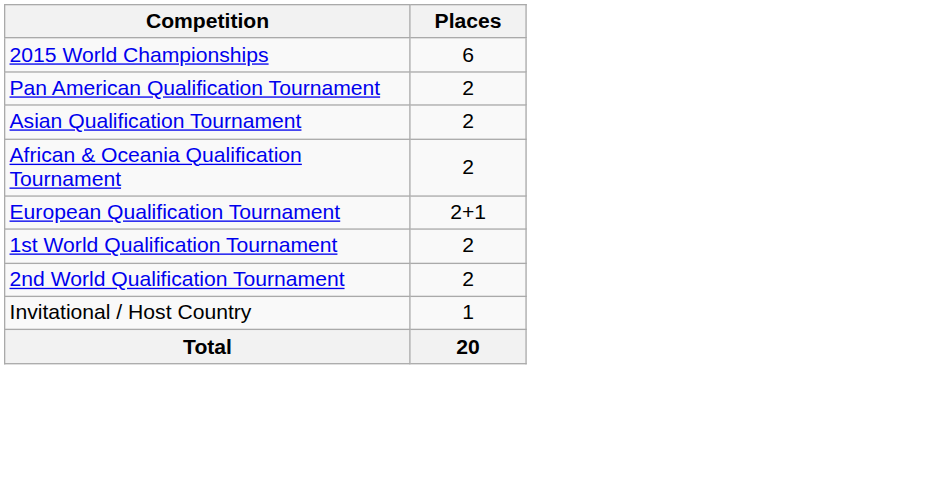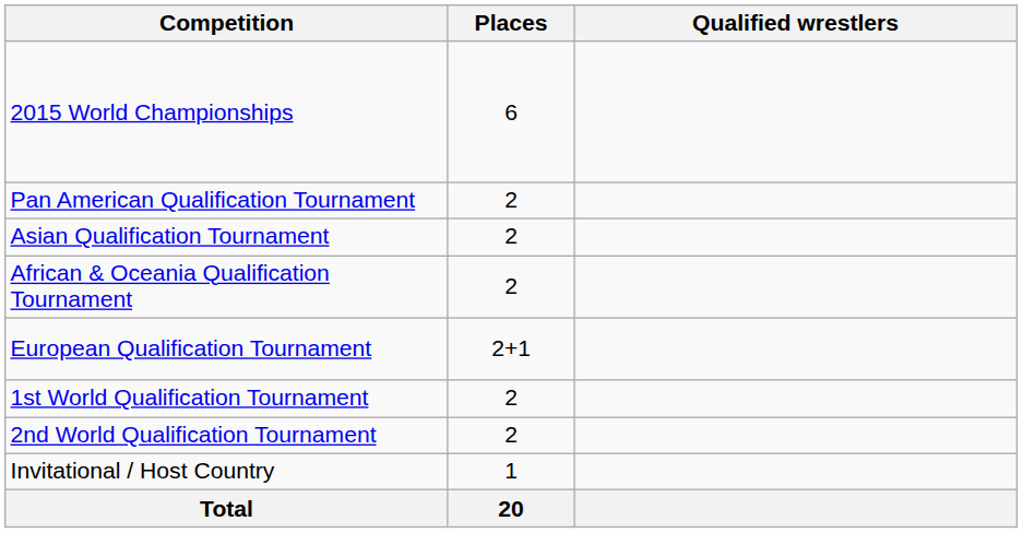+ column: Qualified wrestlers
